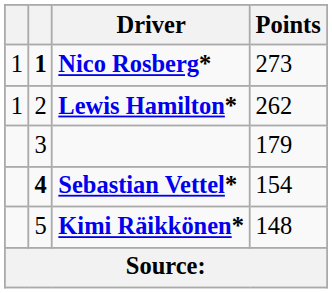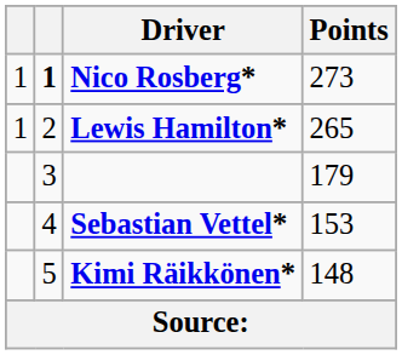Lewis Hamilton* | Points: 262 -> 265
Sebastian Vettel* | column 2: bold -> normal
Sebastian Vettel* | Points: 154 -> 153
